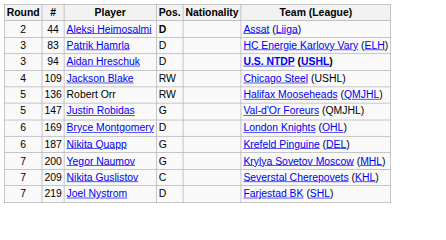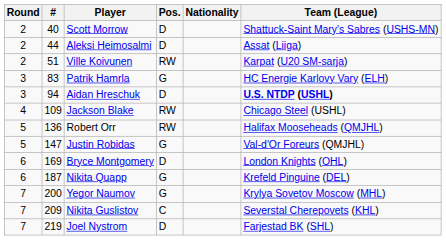+ row: 2 | 40 | Scott Morrow | D | Shattuck-Saint Mary's Sabres (USHS-MN)
Aleksi Heimosalmi | Pos.: bold -> normal
+ row: 2 | 51 | Ville Koivunen | RW | Karpat (U20 SM-sarja)
Patrik Hamrla | Pos.: D -> G
